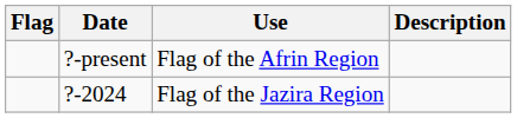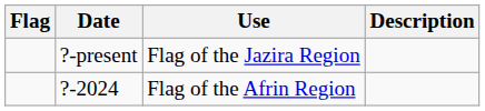?-present | Use: Flag of the Afrin Region -> Flag of the Jazira Region
?-2024 | Use: Flag of the Jazira Region -> Flag of the Afrin Region
